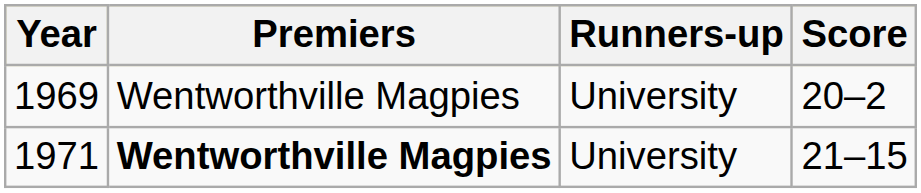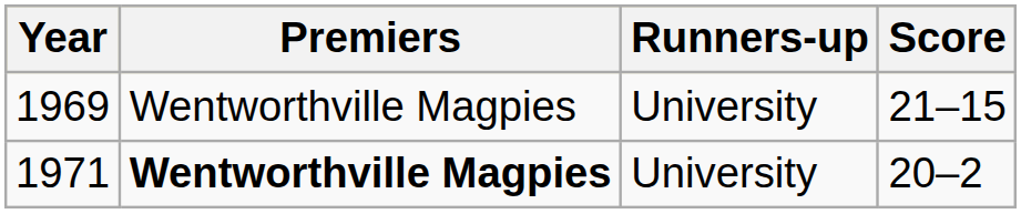1969 | Score: 20–2 -> 21–15
1971 | Score: 21–15 -> 20–2
